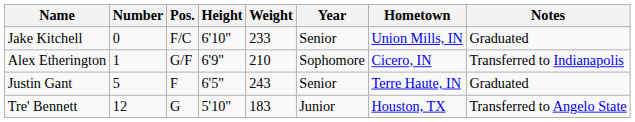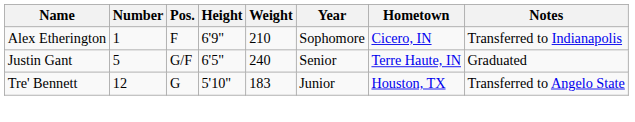- row: Jake Kitchell | 0 | F/C | 6'10" | 233 | Senior | Union Mills, IN | Graduated
Alex Etherington | Pos.: G/F -> F
Justin Gant | Pos.: F -> G/F
Justin Gant | Weight: 243 -> 240
